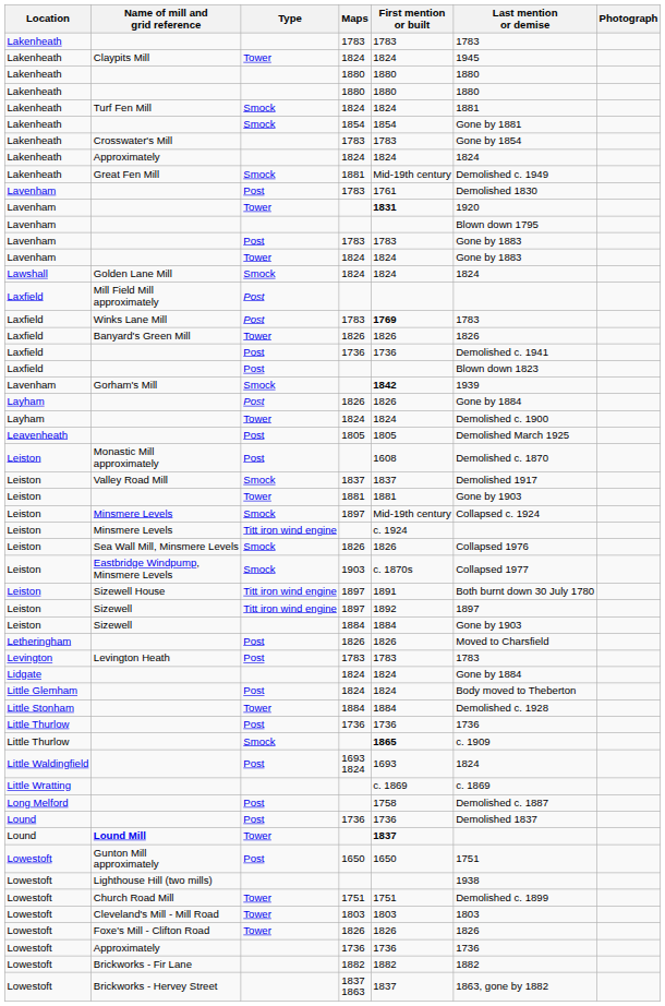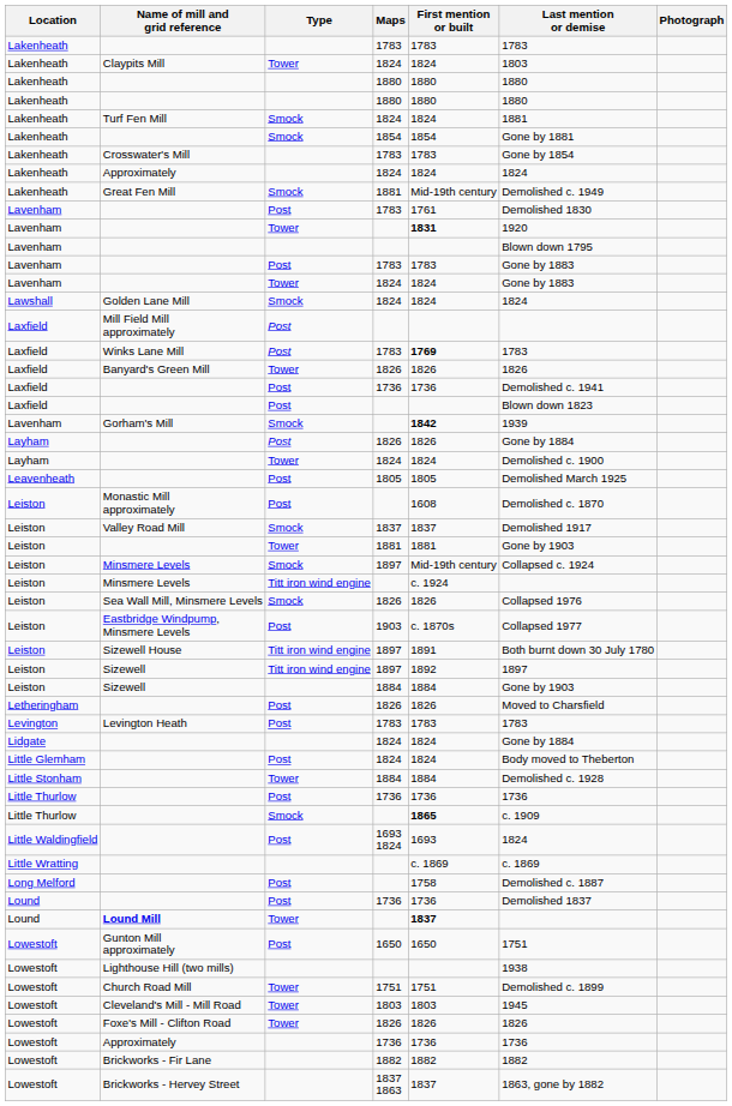Claypits Mill | Last mention or demise: 1945 -> 1803
Eastbridge Windpump, Minsmere Levels | Type: Smock -> Post
Cleveland's Mill - Mill Road | Last mention or demise: 1803 -> 1945
